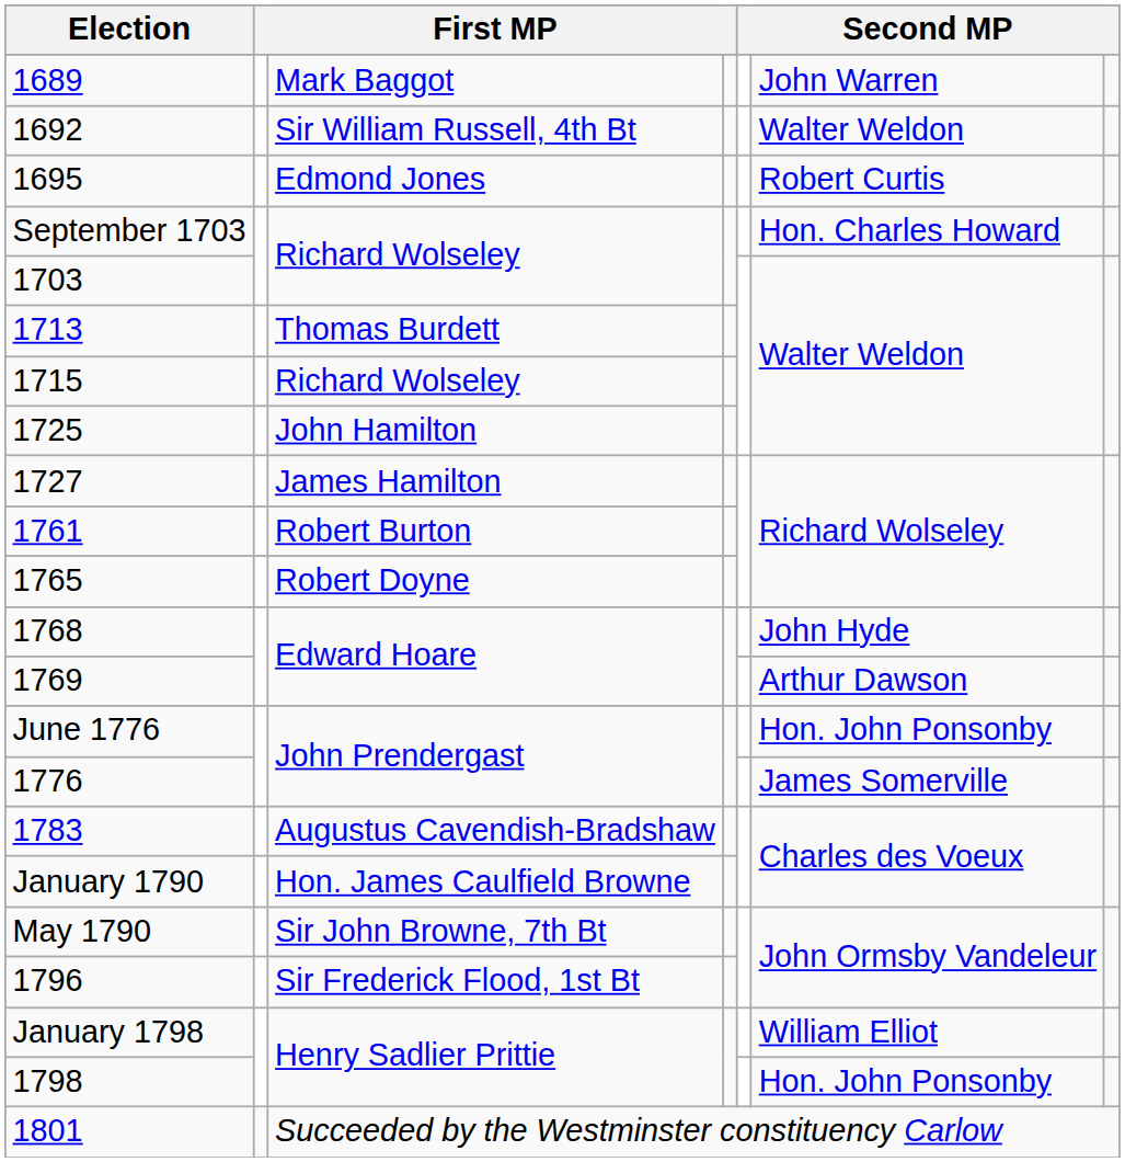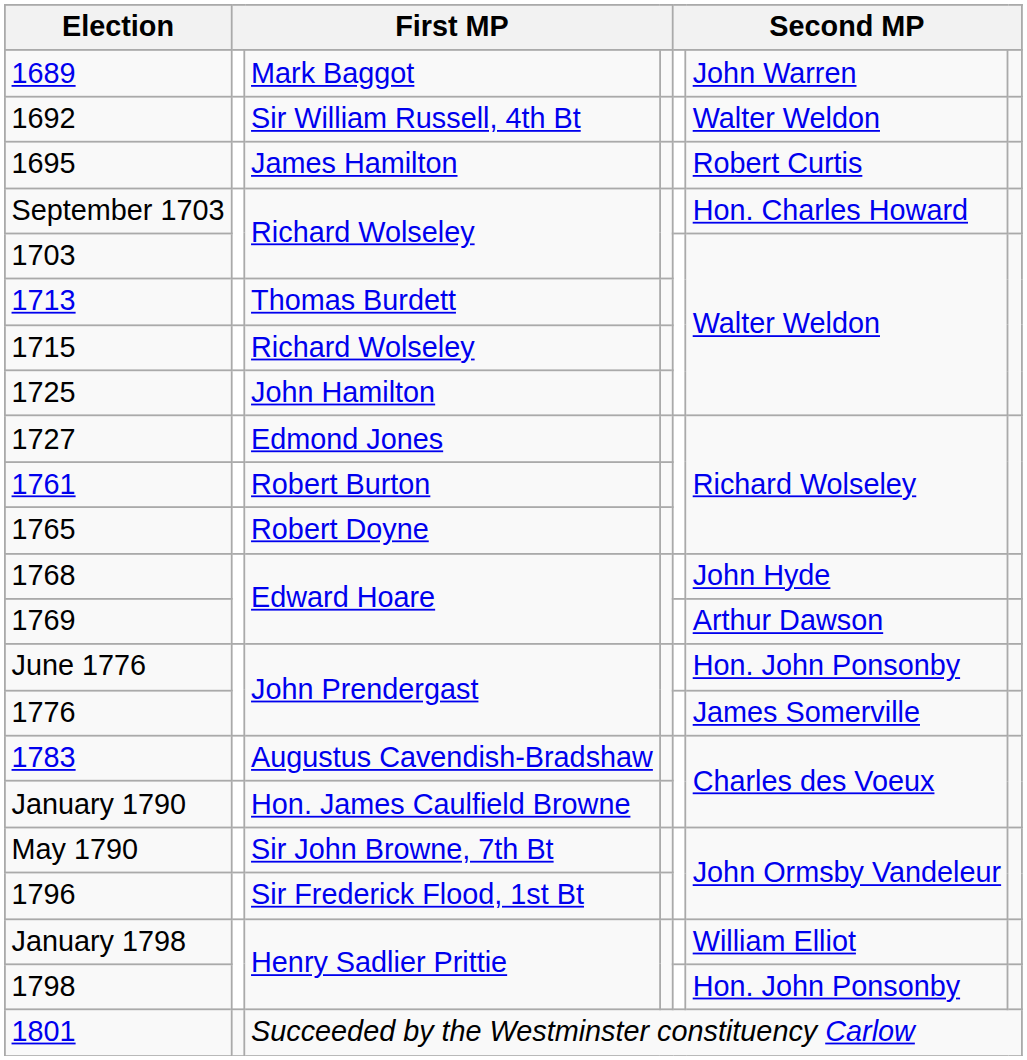1695 | column 3: Edmond Jones -> James Hamilton
1727 | column 3: James Hamilton -> Edmond Jones
